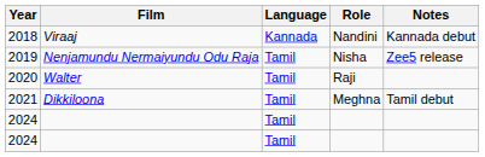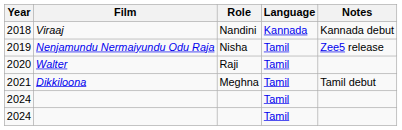columns swapped: Role <-> Language
